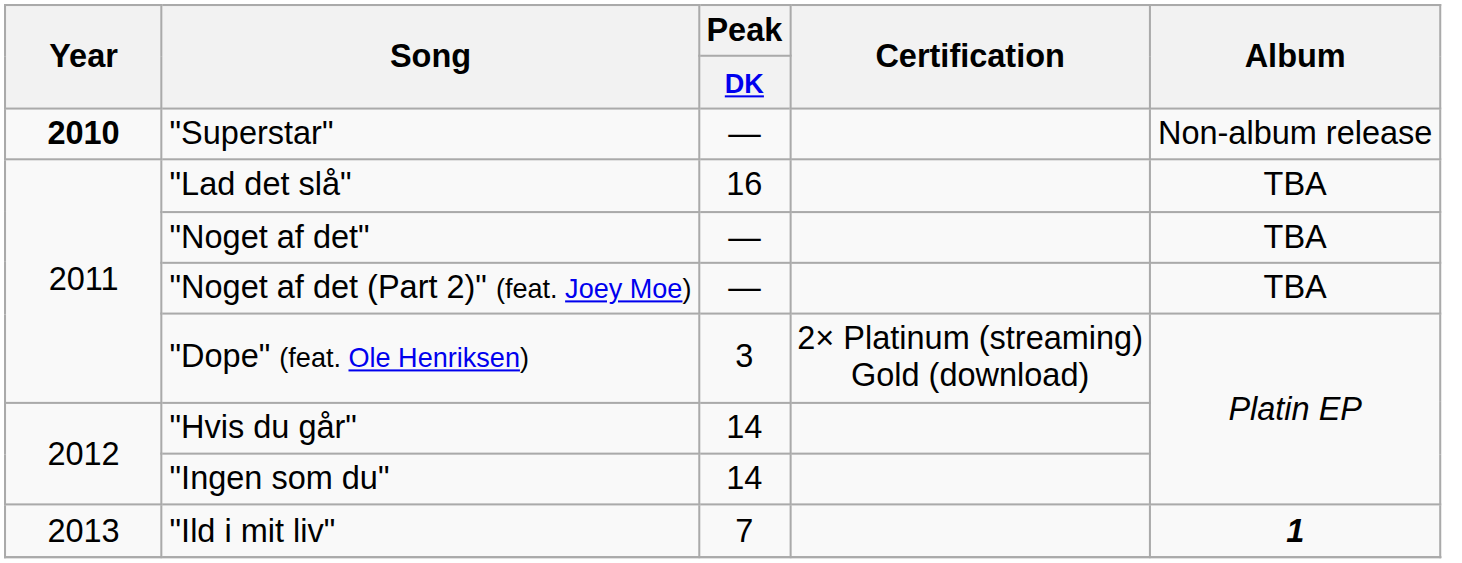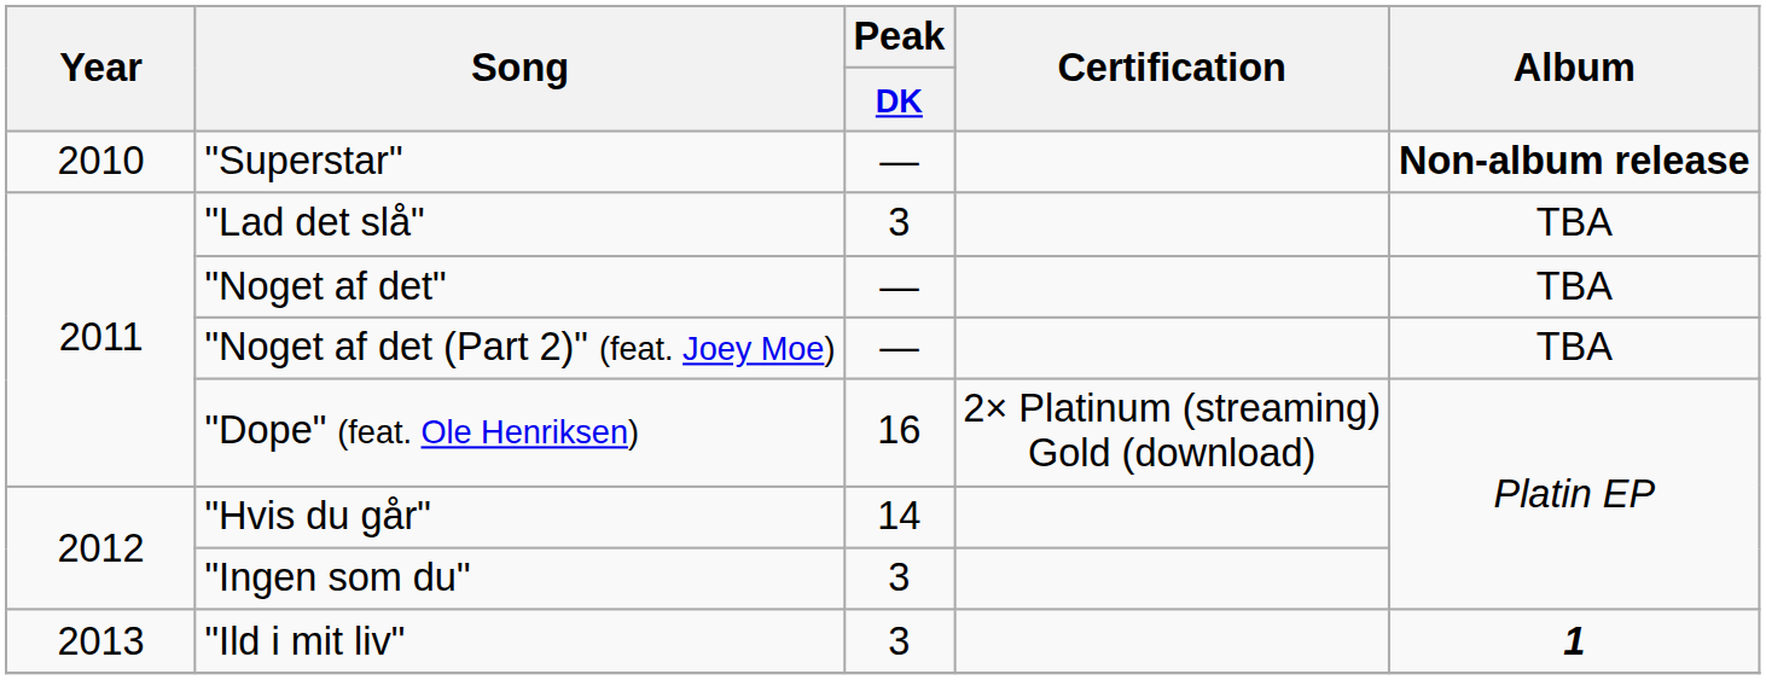"Superstar" | Year: bold -> normal
"Superstar" | Album: normal -> bold
"Lad det slå" | Peak / DK: 16 -> 3
"Dope" (feat. Ole Henriksen) | Peak / DK: 3 -> 16
"Ingen som du" | Peak / DK: 14 -> 3
"Ild i mit liv" | Peak / DK: 7 -> 3
